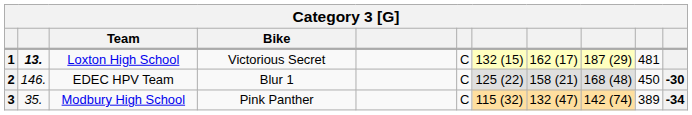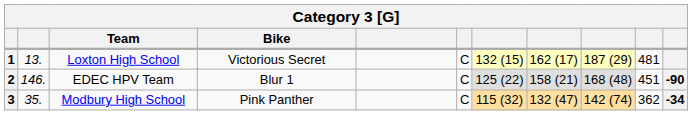1 | column 2: bold -> normal
2 | column 10: 450 -> 451
2 | column 11: -30 -> -90
3 | column 10: 389 -> 362
